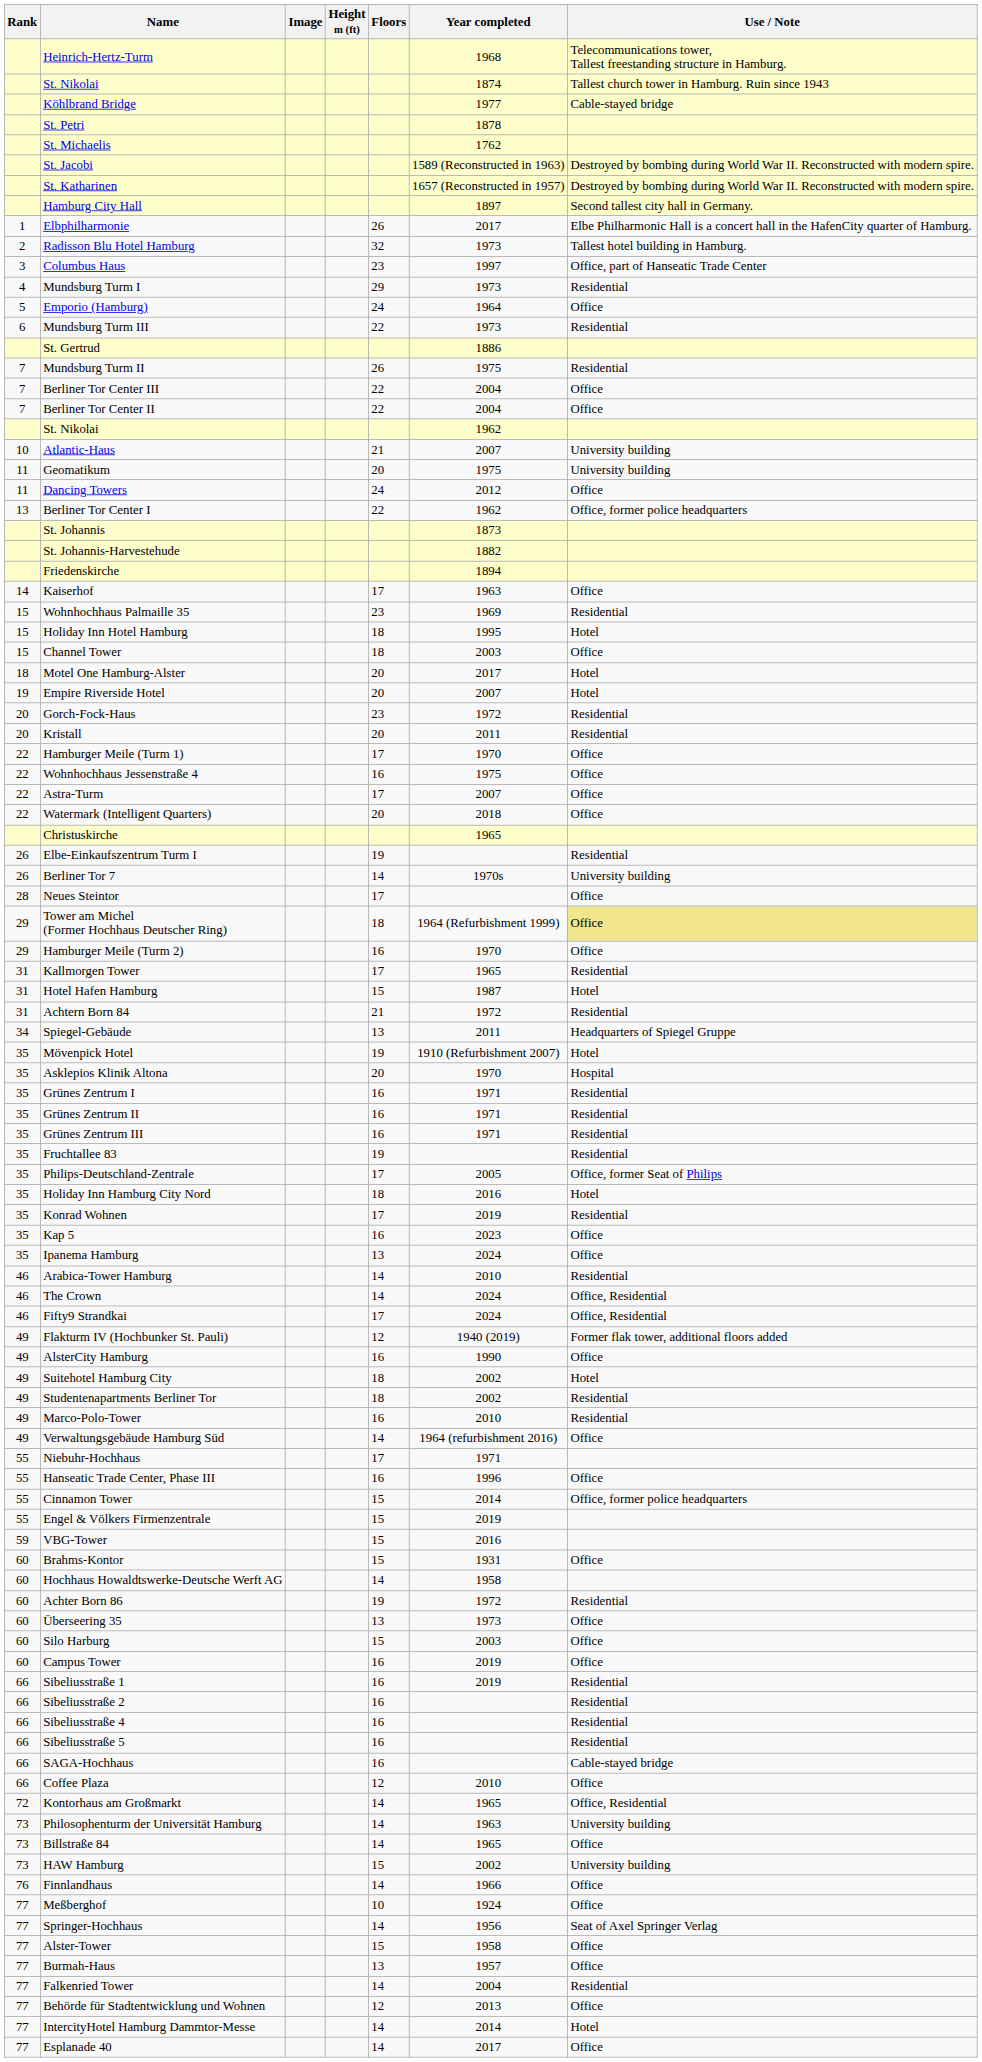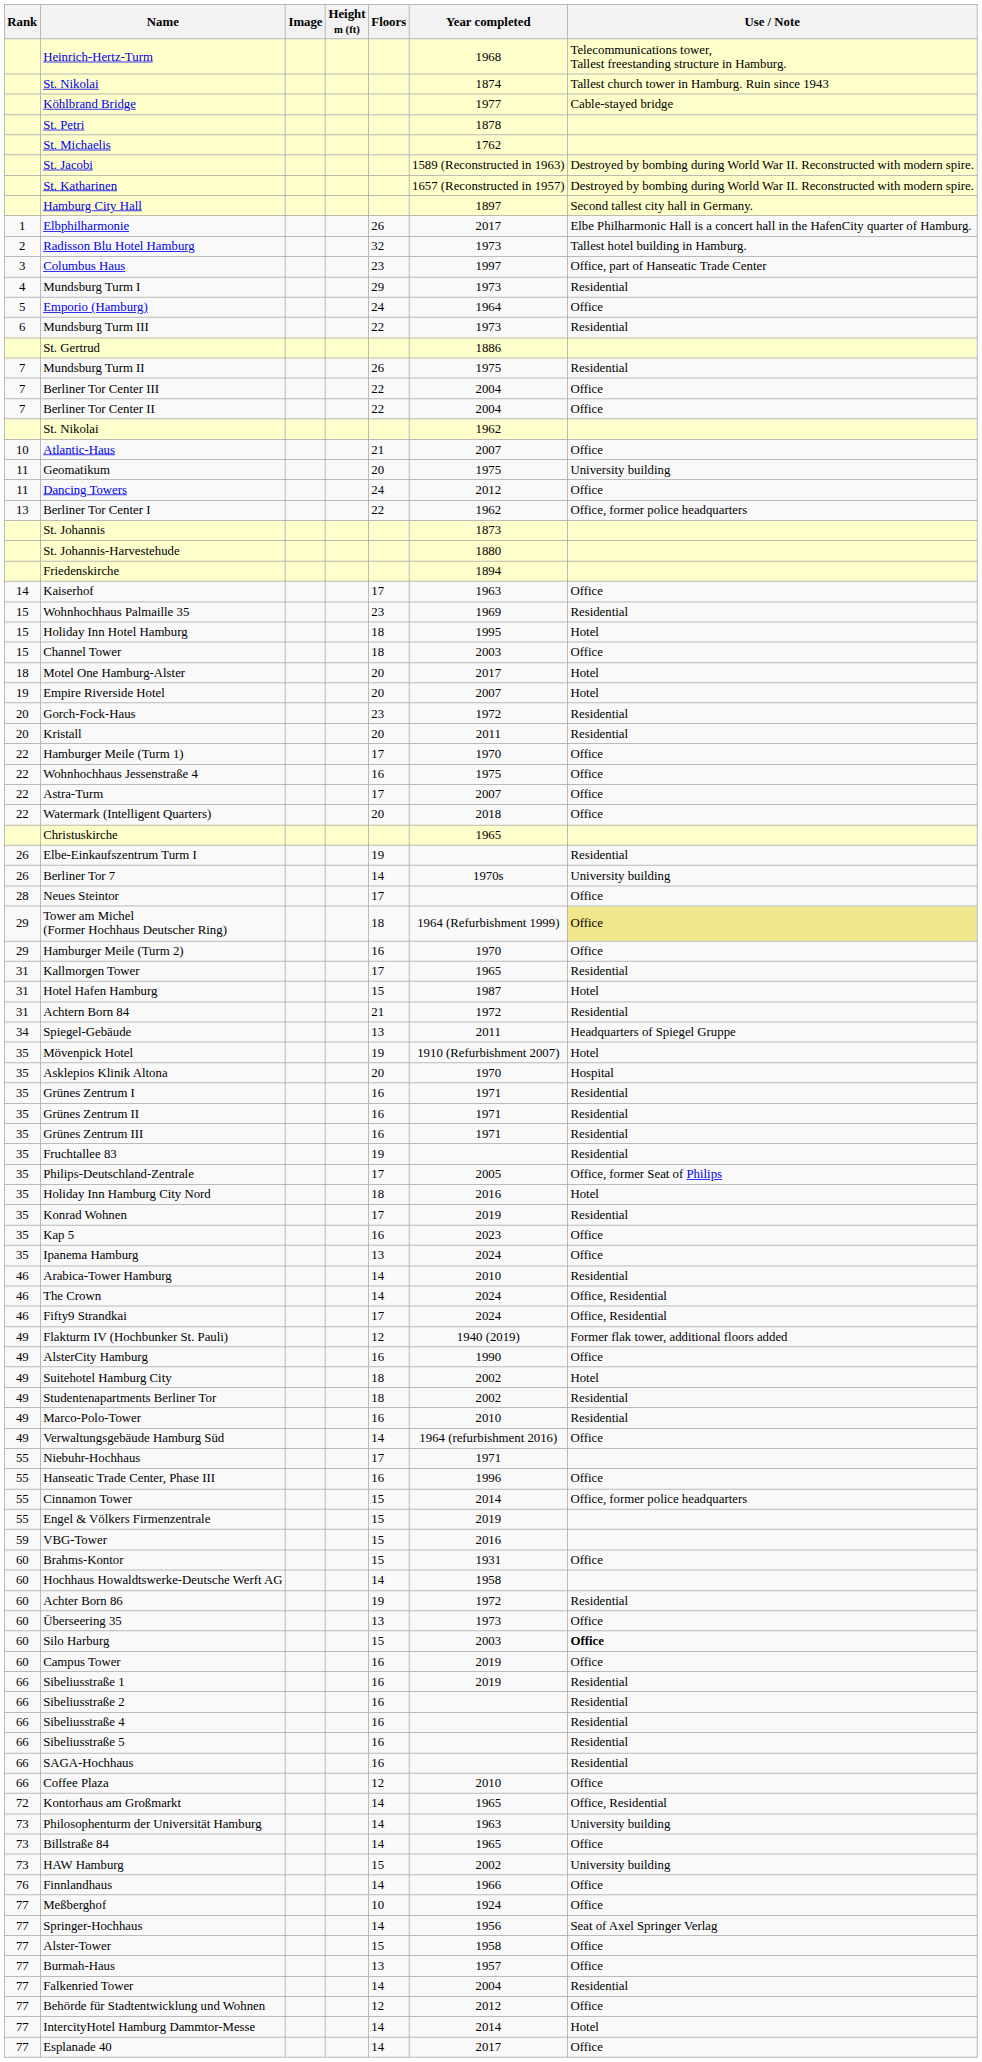Atlantic-Haus | Use / Note: University building -> Office
St. Johannis-Harvestehude | Year completed: 1882 -> 1880
Silo Harburg | Use / Note: normal -> bold
SAGA-Hochhaus | Use / Note: Cable-stayed bridge -> Residential
Behörde für Stadtentwicklung und Wohnen | Year completed: 2013 -> 2012
